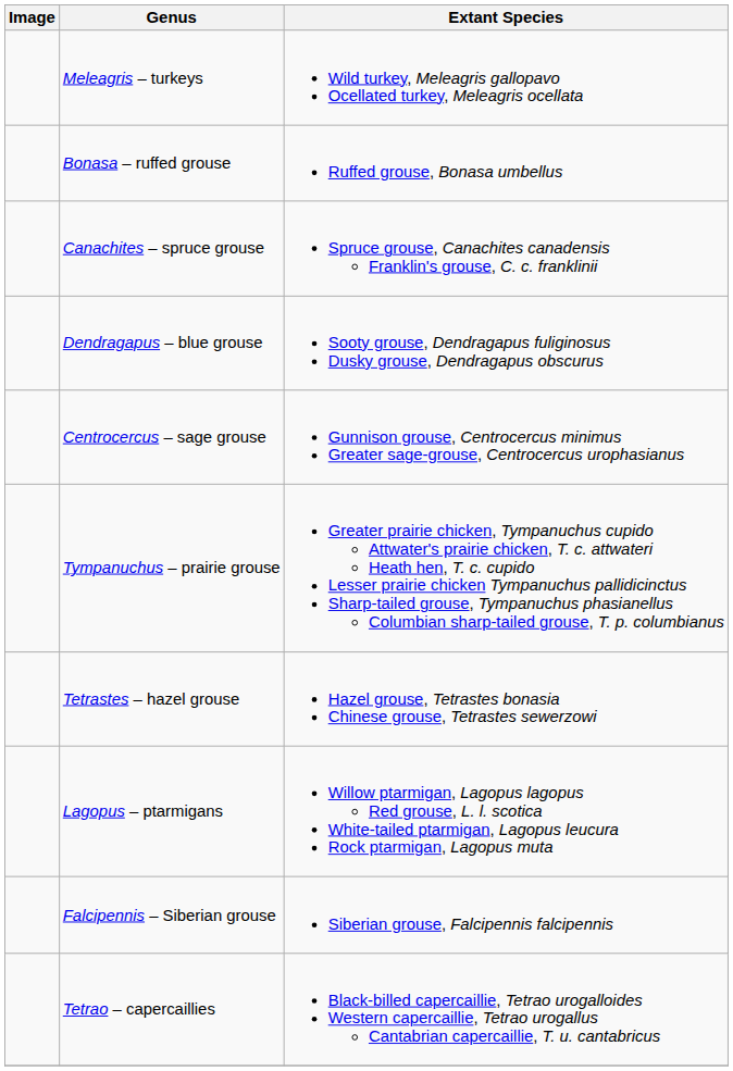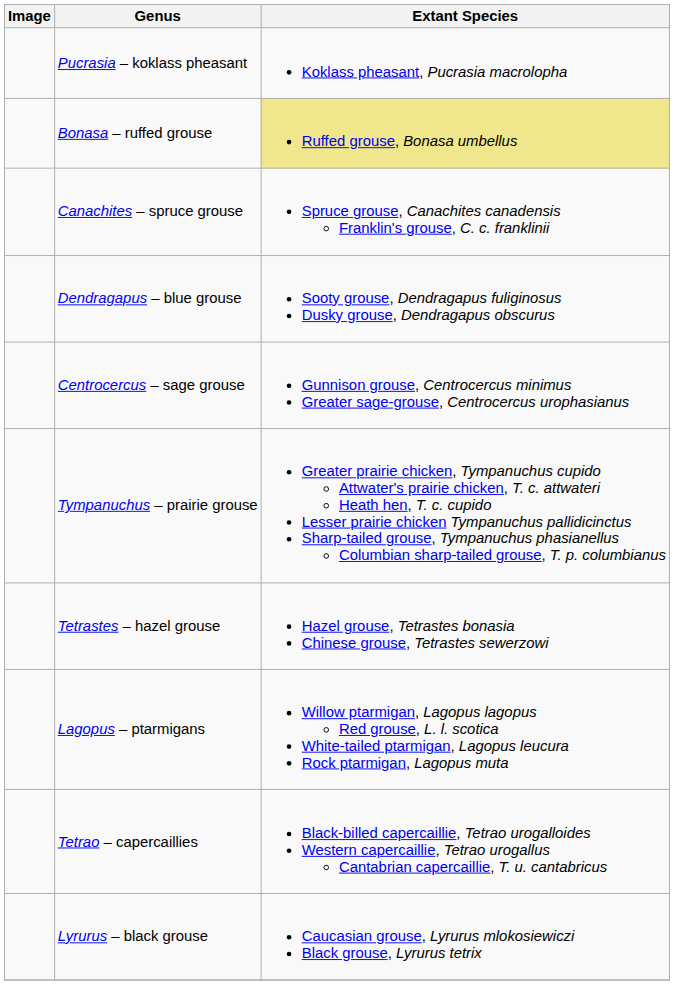+ row: Pucrasia – koklass pheasant | Koklass pheasant, Pucrasia macrolopha
- row: Meleagris – turkeys | Wild turkey, Meleagris gallopavo Ocellated turkey, Meleagris ocellata
Bonasa – ruffed grouse | Extant Species: no background -> khaki background
- row: Falcipennis – Siberian grouse | Siberian grouse, Falcipennis falcipennis
+ row: Lyrurus – black grouse | Caucasian grouse, Lyrurus mlokosiewiczi Black grouse, Lyrurus tetrix
